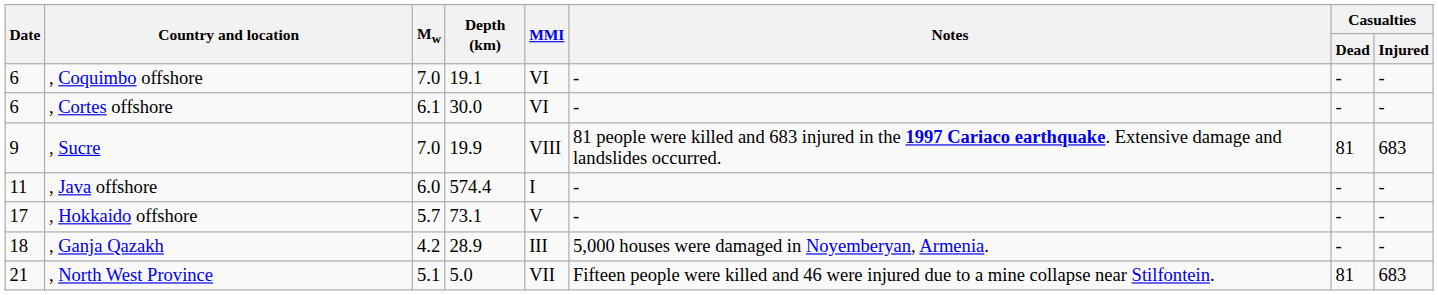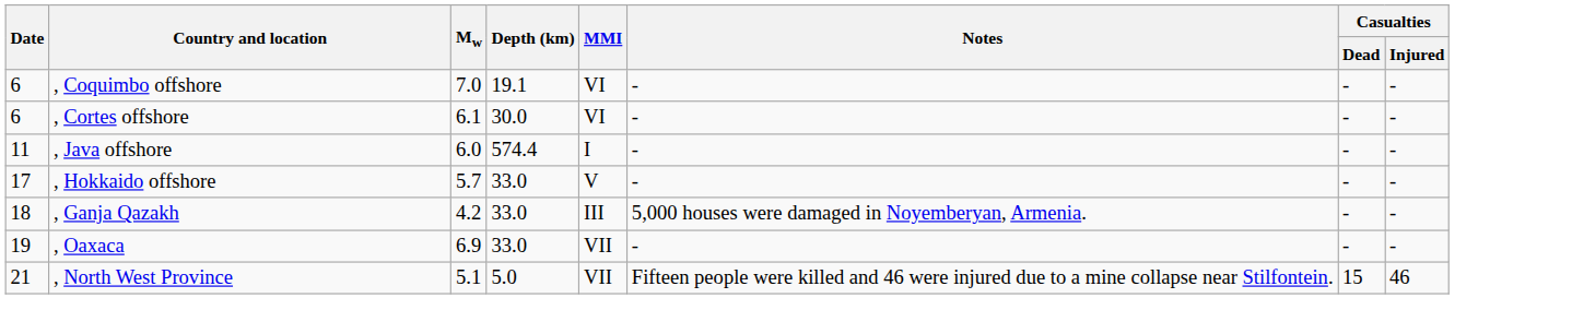- row: 9 | , Sucre | 7.0 | 19.9 | VIII | 81 people were killed and 683 injured in the 1997 Cariaco earthquake. Extensive damage and landslides occurred. | 81 | 683
, Hokkaido offshore | Depth (km): 73.1 -> 33.0
, Ganja Qazakh | Depth (km): 28.9 -> 33.0
+ row: 19 | , Oaxaca | 6.9 | 33.0 | VII | - | - | -
, North West Province | Casualties / Dead: 81 -> 15
, North West Province | Casualties / Injured: 683 -> 46
